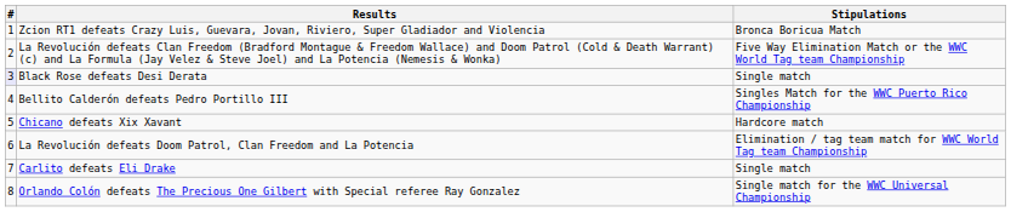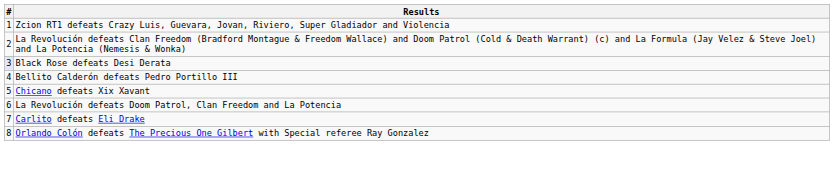- column: Stipulations | Bronca Boricua Match | Five Way Elimination Match or the WWC World Tag team Championship | Single match | Singles Match for the WWC Puerto Rico Championship | Hardcore match | Elimination / tag team match for WWC World Tag team Championship | Single match | Single match for the WWC Universal Championship
